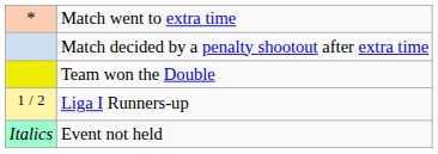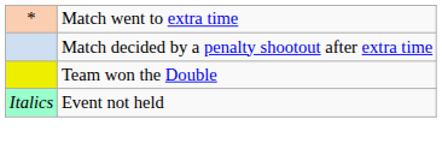- row: 1 / 2 | Liga I Runners-up
